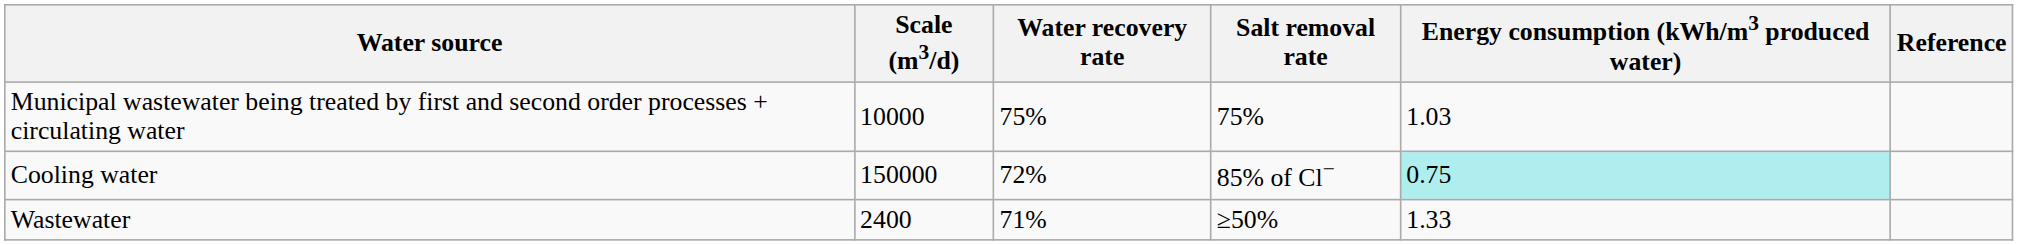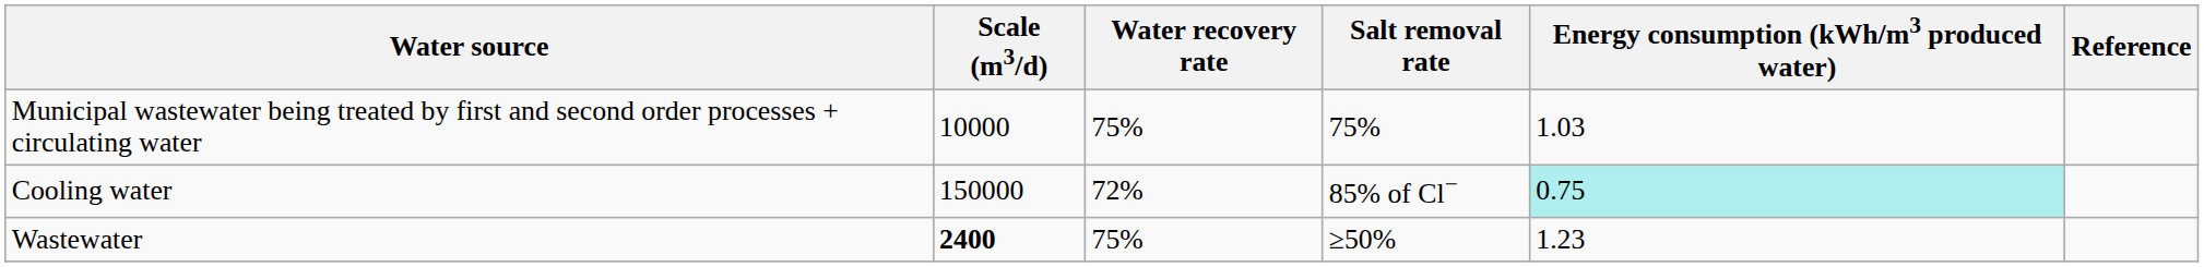Wastewater | Scale (m3/d): normal -> bold
Wastewater | Water recovery rate: 71% -> 75%
Wastewater | Energy consumption (kWh/m3 produced water): 1.33 -> 1.23
